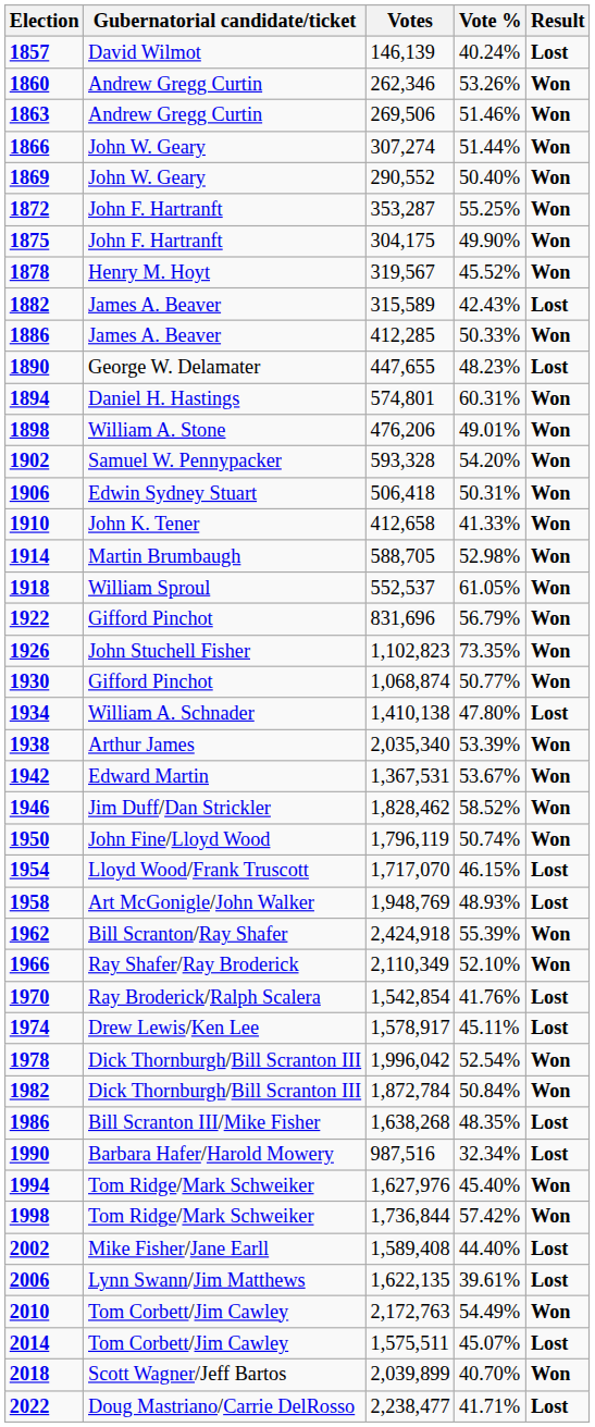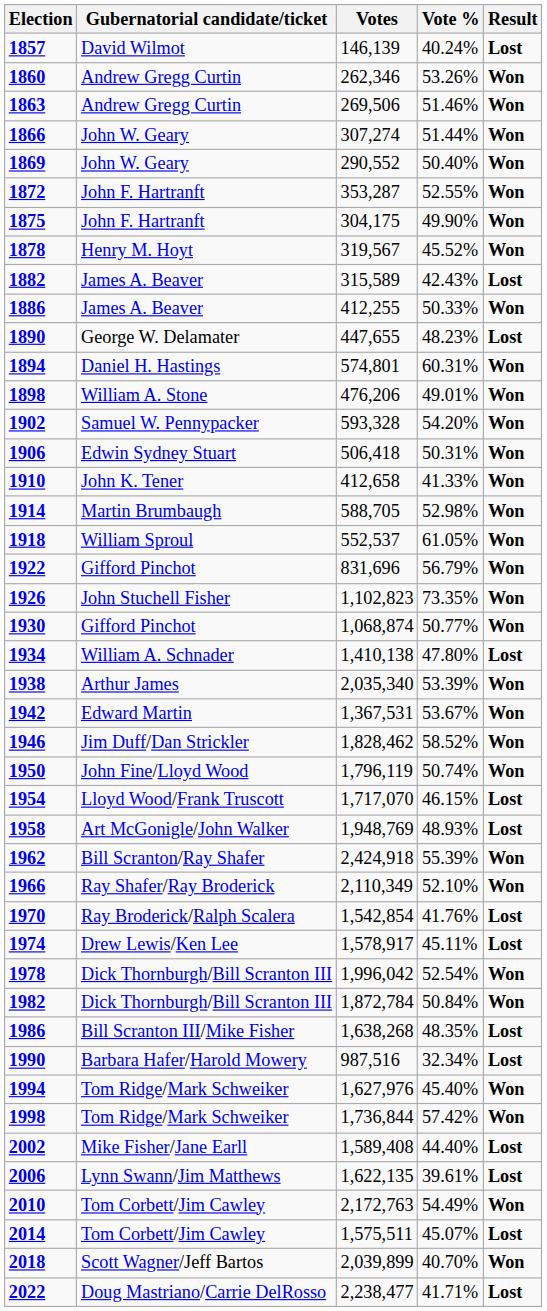1872 | Vote %: 55.25% -> 52.55%
1886 | Votes: 412,285 -> 412,255
